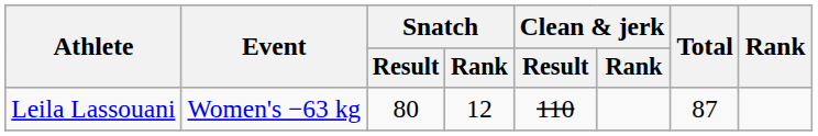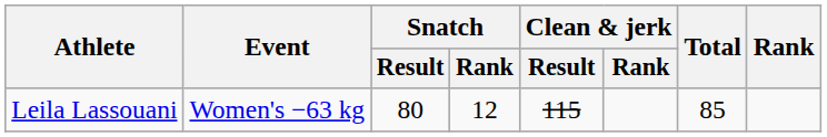Leila Lassouani | Clean & jerk / Result: 110 -> 115
Leila Lassouani | Total: 87 -> 85
